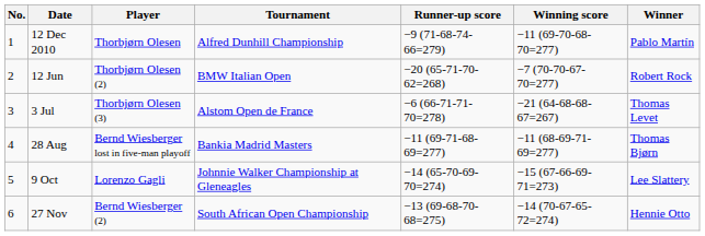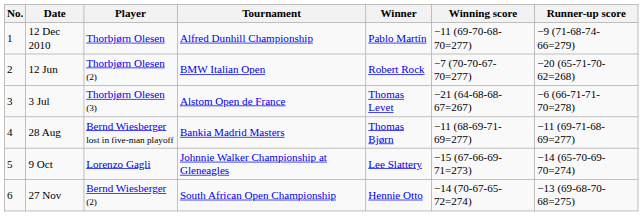columns swapped: Winner <-> Runner-up score
